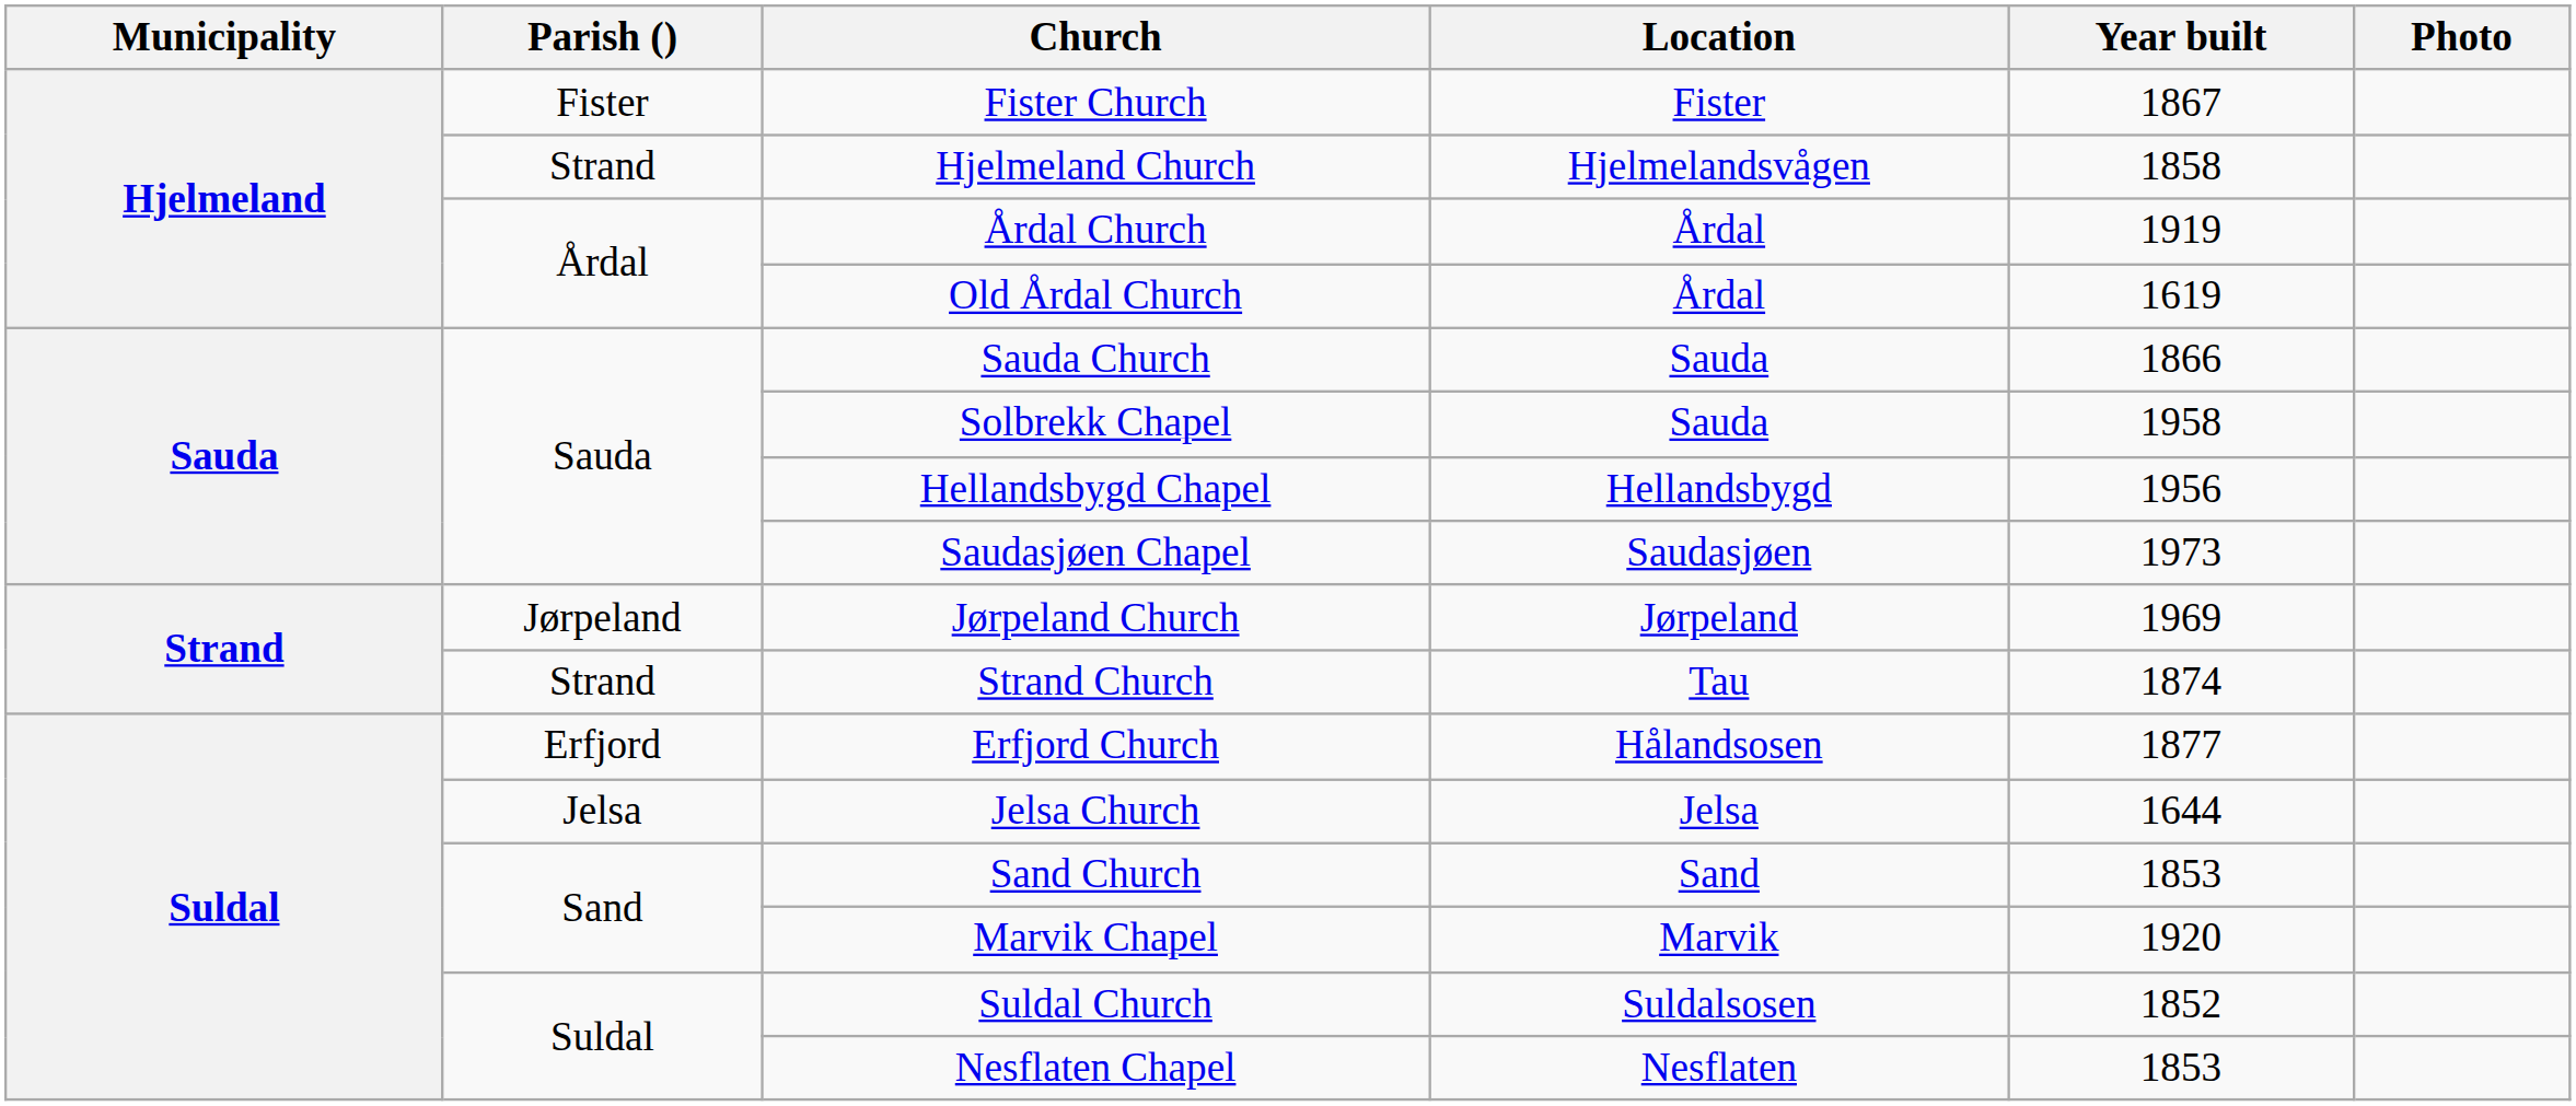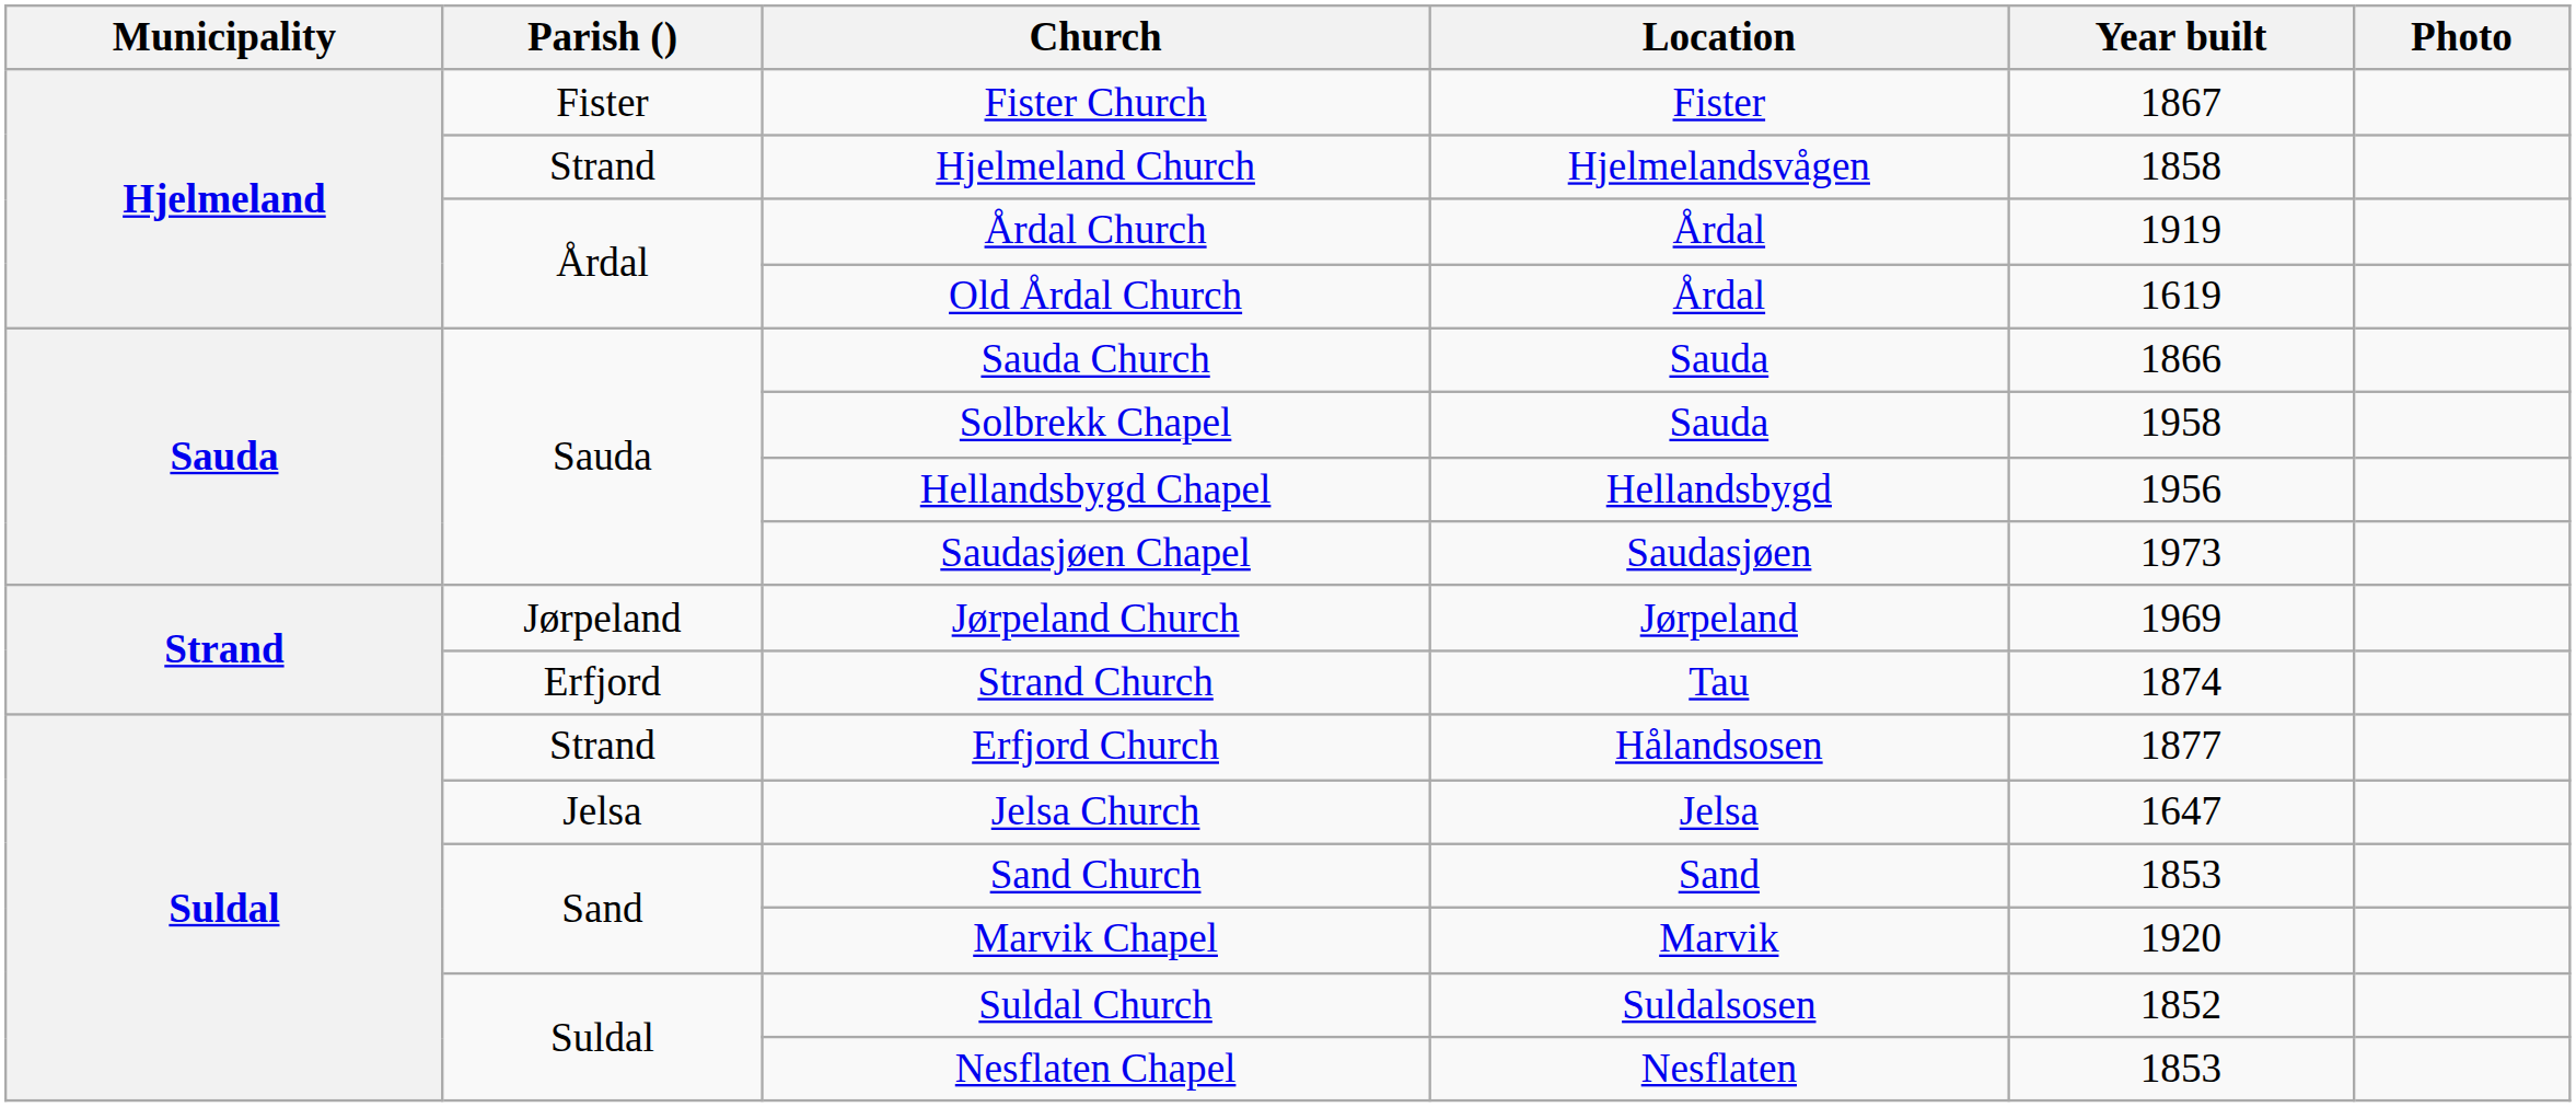Strand Church | Parish (): Strand -> Erfjord
Erfjord Church | Parish (): Erfjord -> Strand
Jelsa Church | Year built: 1644 -> 1647
